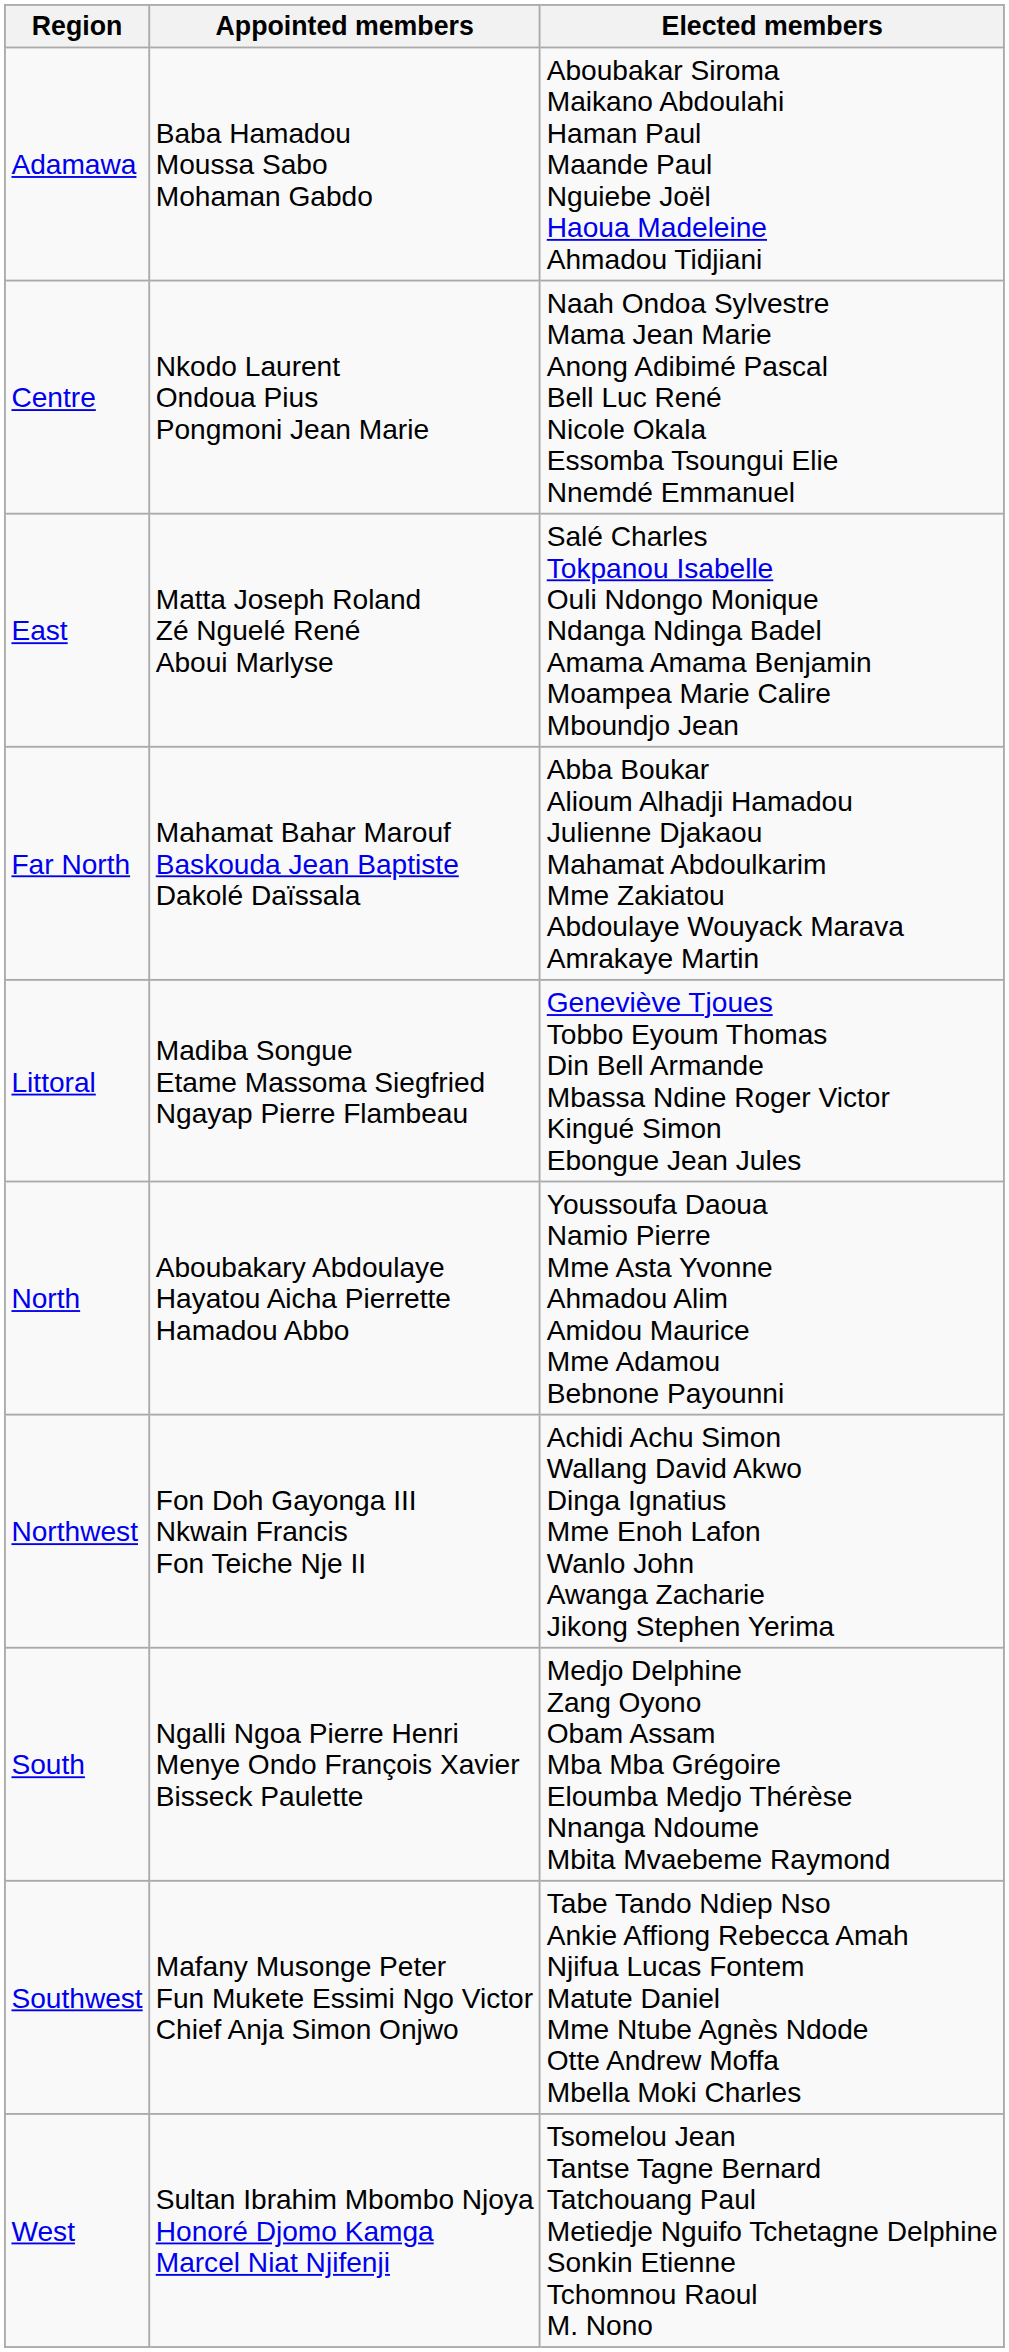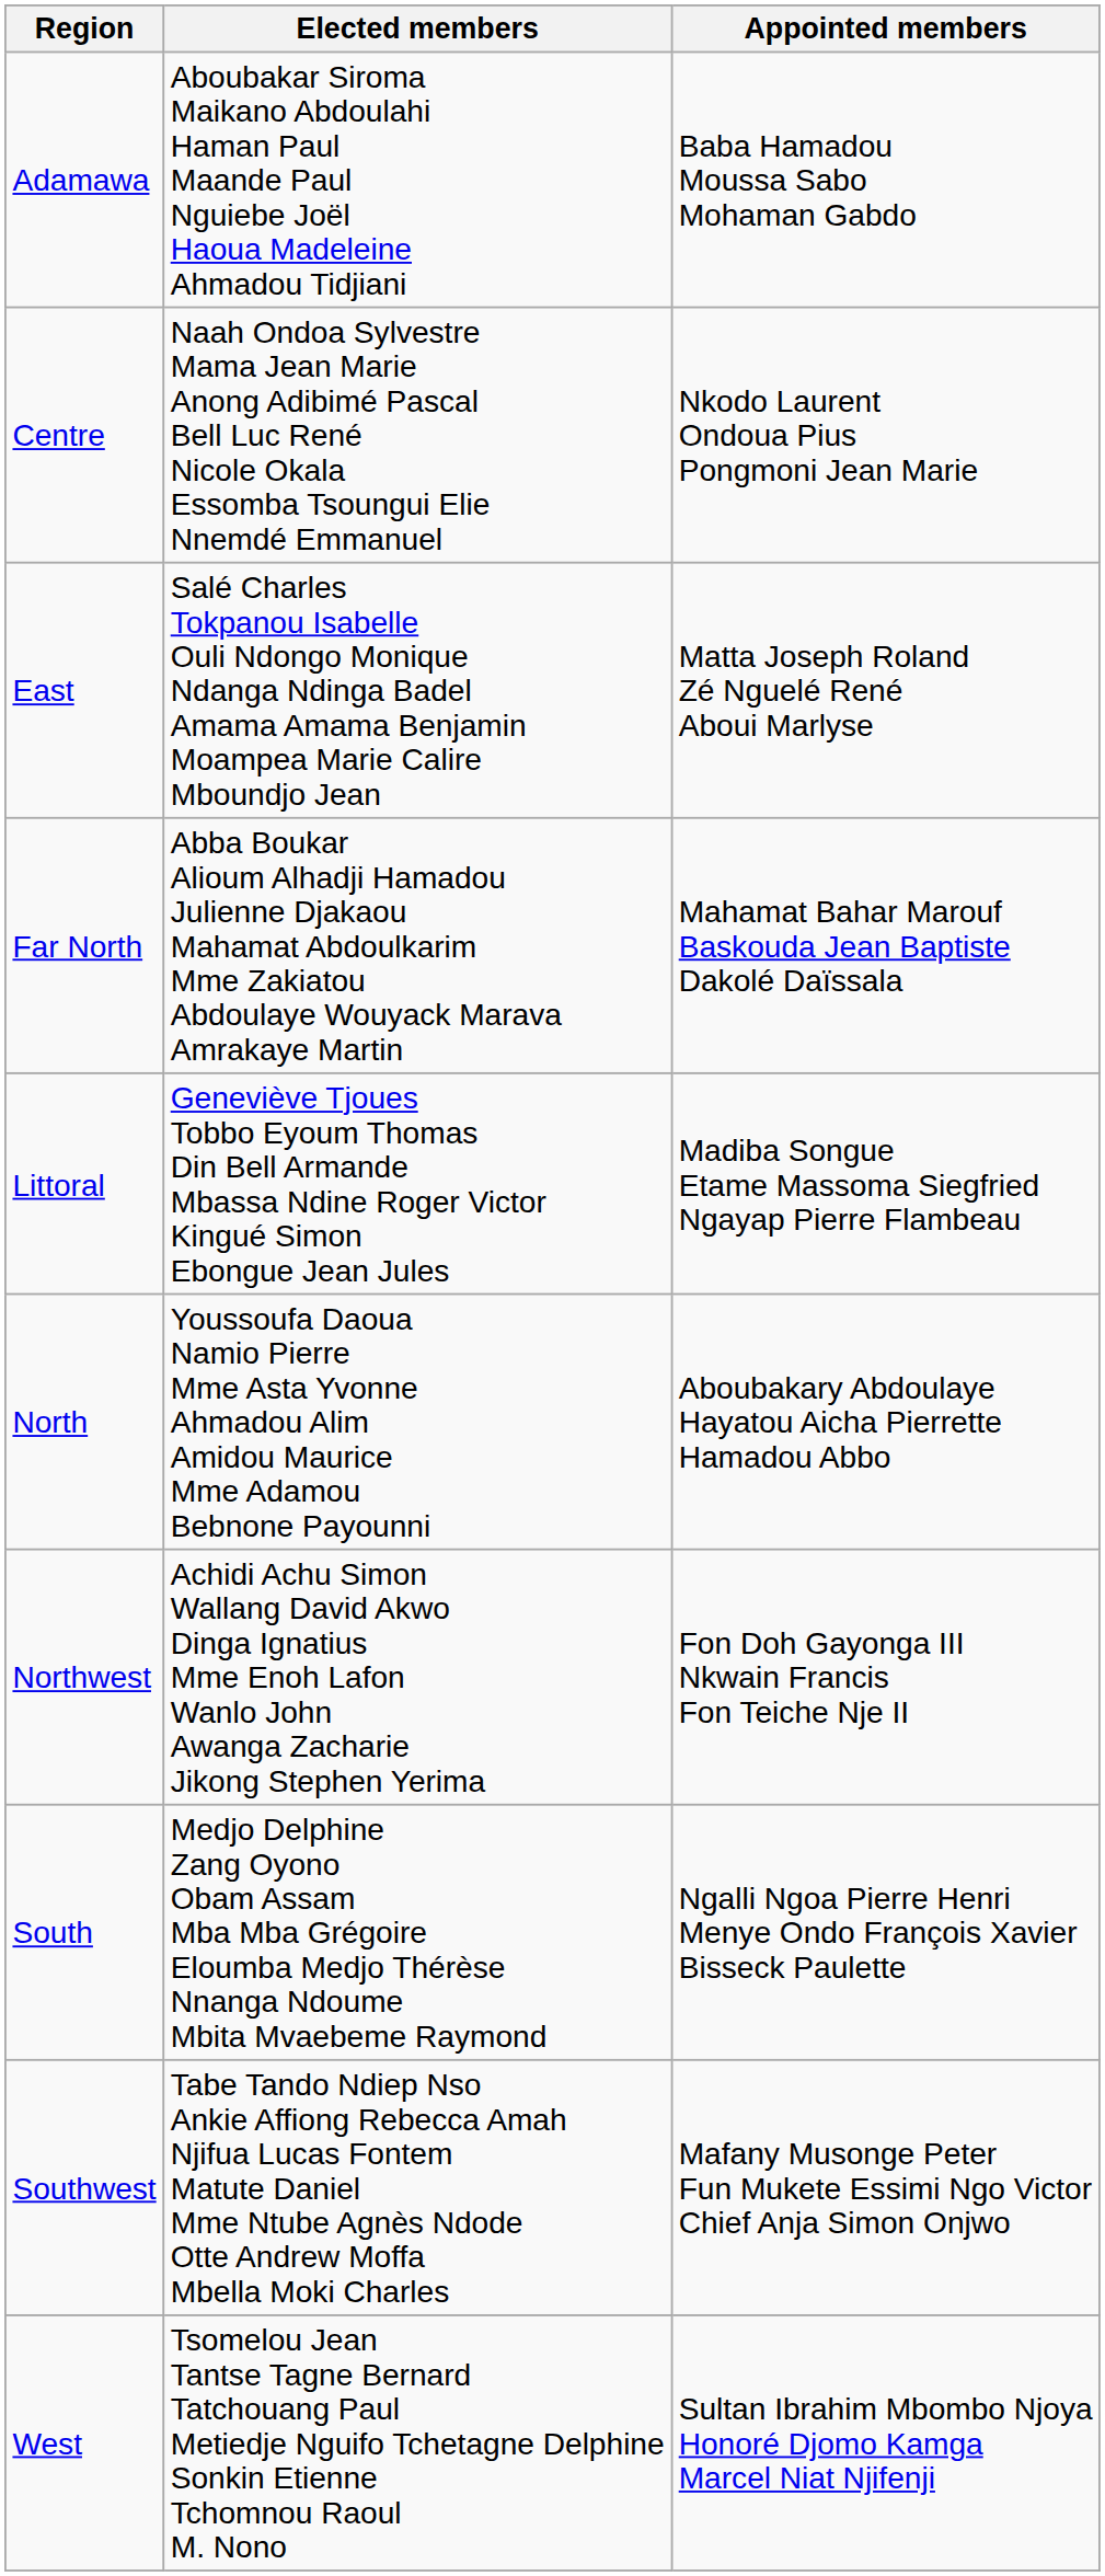columns swapped: Elected members <-> Appointed members
